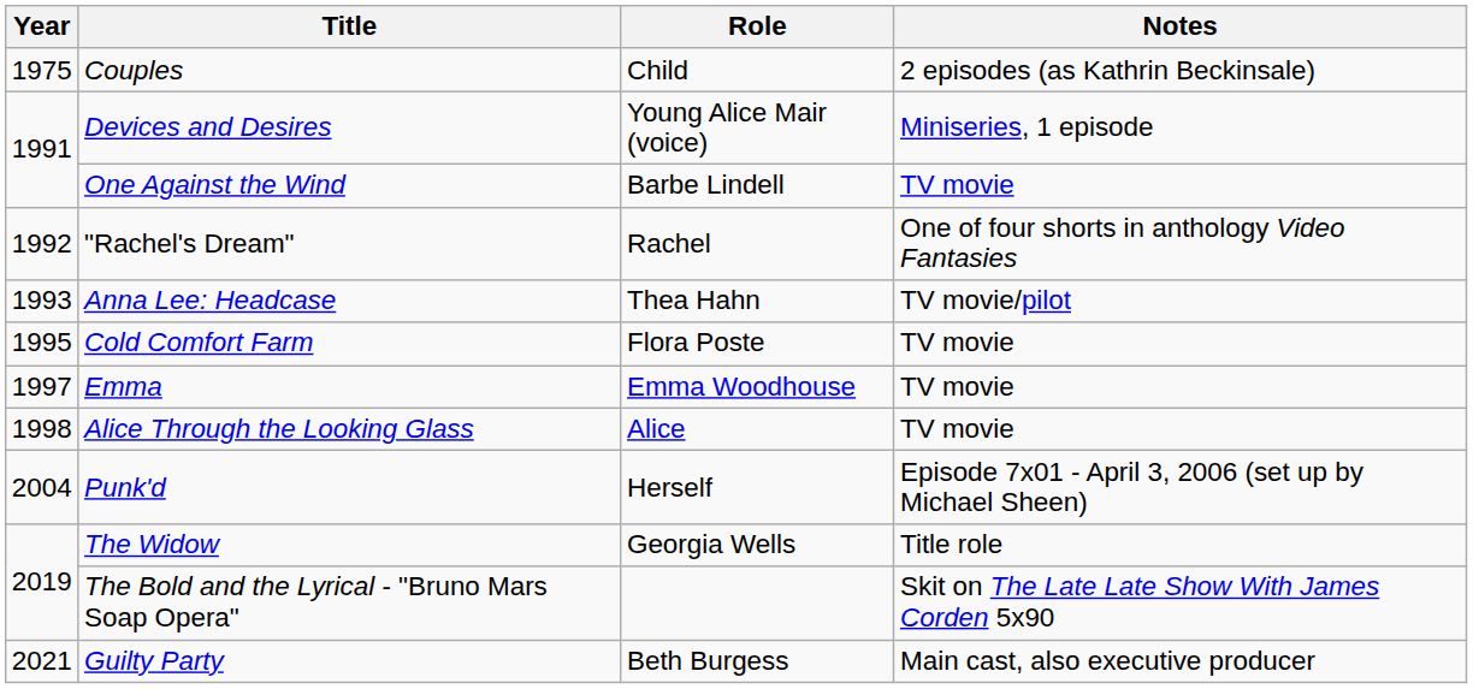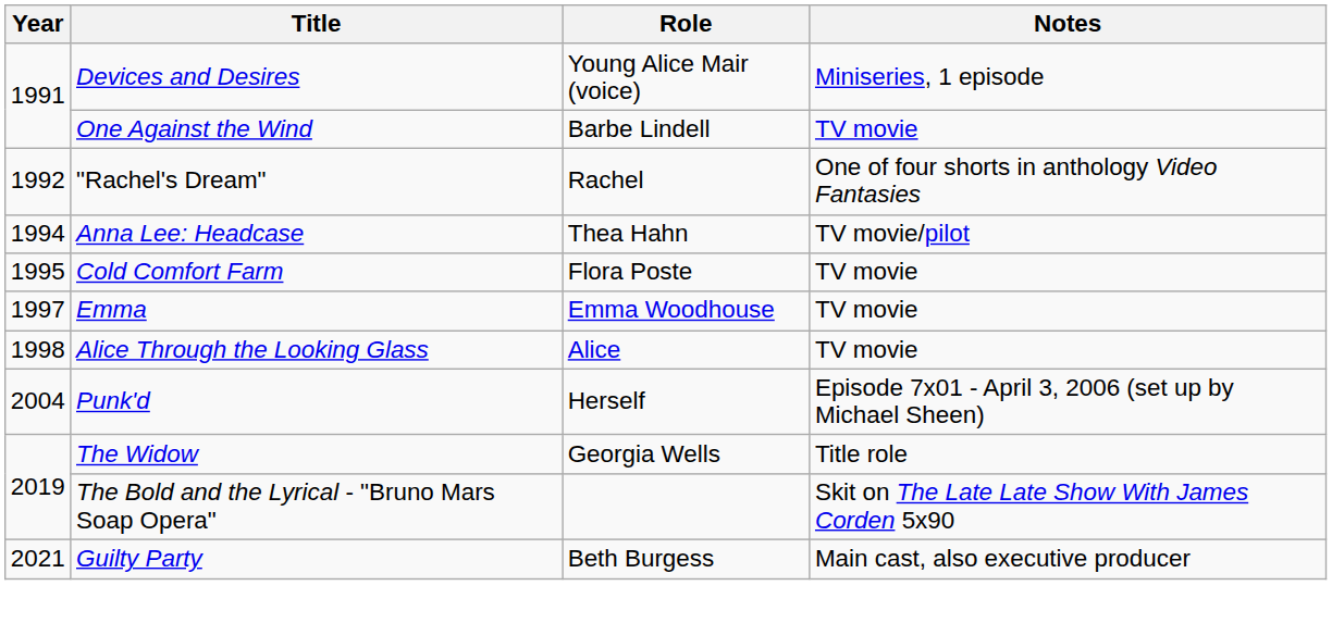- row: 1975 | Couples | Child | 2 episodes (as Kathrin Beckinsale)
Anna Lee: Headcase | Year: 1993 -> 1994
